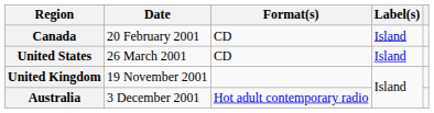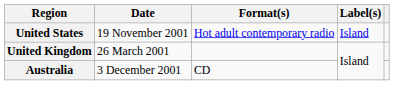- row: Canada | 20 February 2001 | CD | Island
United States | Date: 26 March 2001 -> 19 November 2001
United States | Format(s): CD -> Hot adult contemporary radio
United Kingdom | Date: 19 November 2001 -> 26 March 2001
Australia | Format(s): Hot adult contemporary radio -> CD
